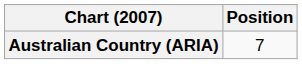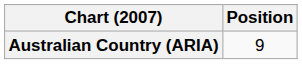Australian Country (ARIA) | Position: 7 -> 9
